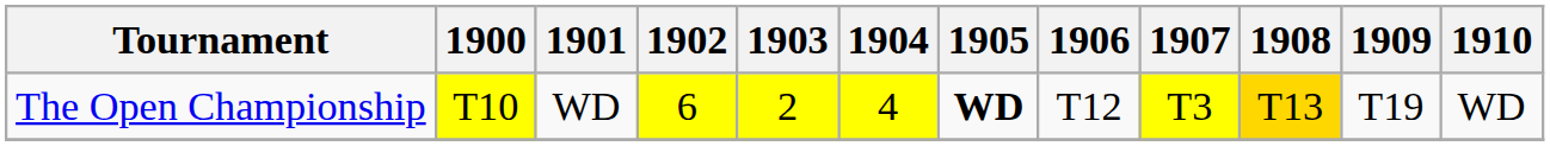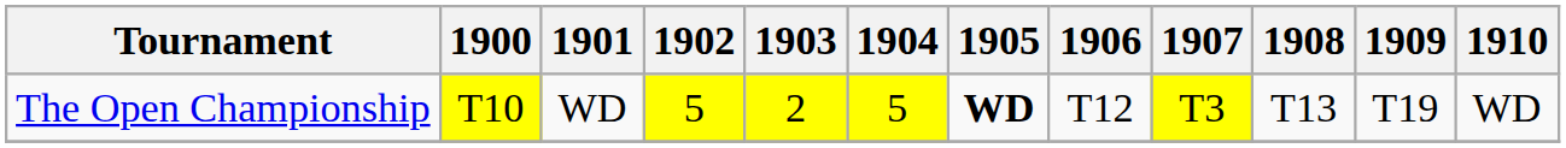The Open Championship | 1902: 6 -> 5
The Open Championship | 1904: 4 -> 5
The Open Championship | 1908: gold background -> no background
